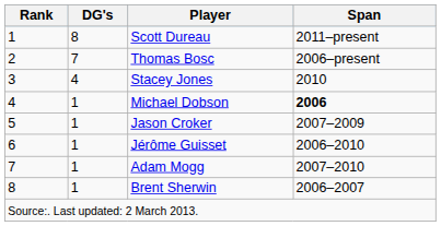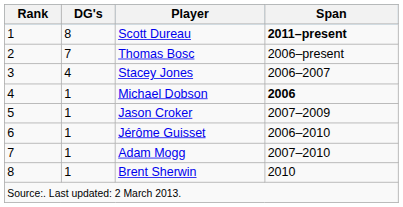Scott Dureau | Span: normal -> bold
Stacey Jones | Span: 2010 -> 2006–2007
Brent Sherwin | Span: 2006–2007 -> 2010
